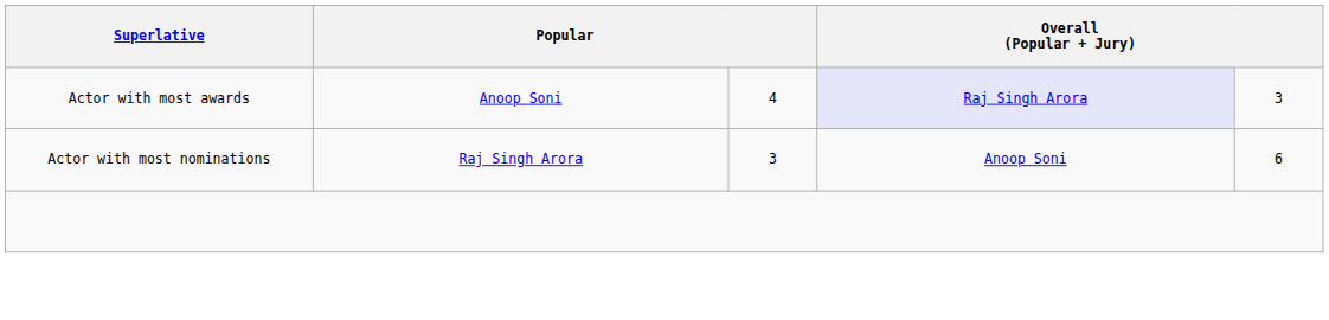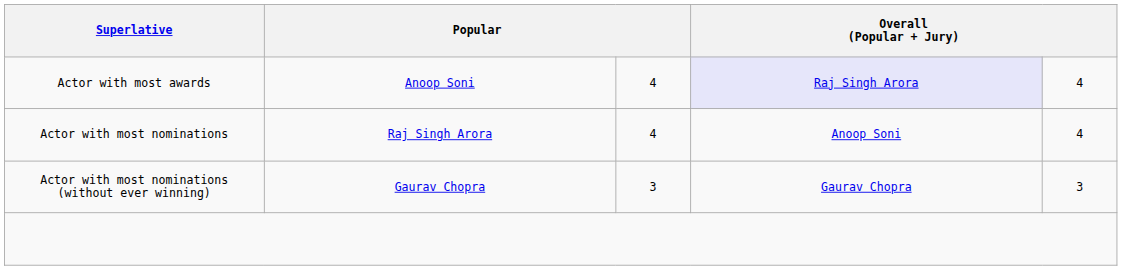Actor with most awards | column 5: 3 -> 4
Actor with most nominations | column 3: 3 -> 4
Actor with most nominations | column 5: 6 -> 4
+ row: Actor with most nominations (without ever winning) | Gaurav Chopra | 3 | Gaurav Chopra | 3
